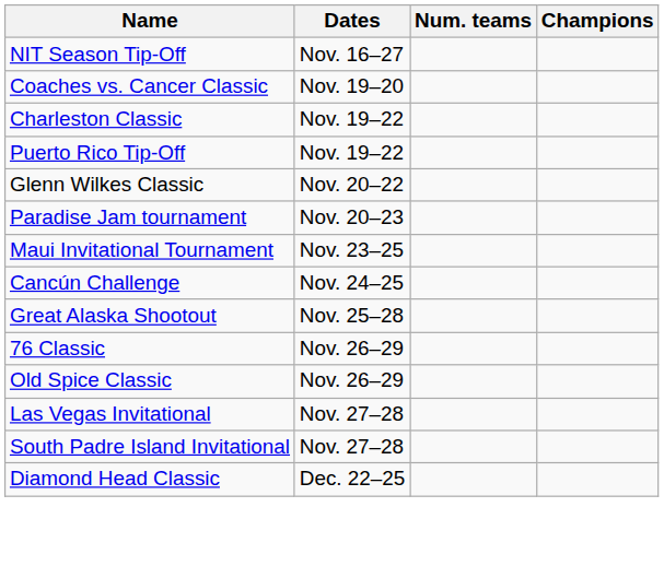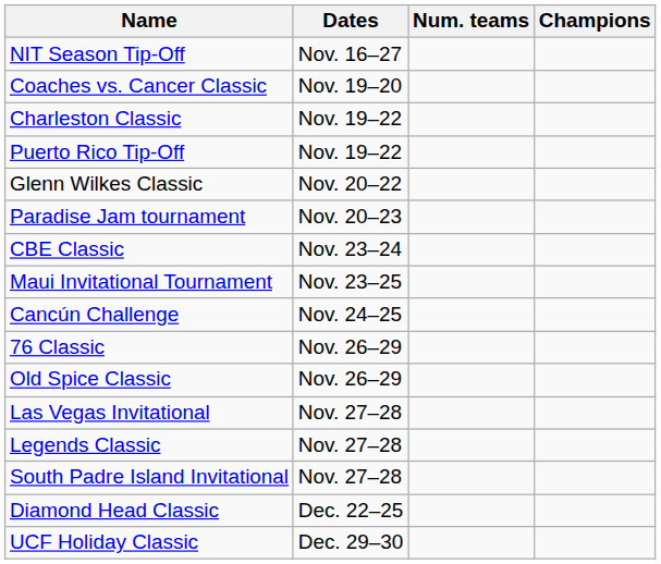+ row: CBE Classic | Nov. 23–24
- row: Great Alaska Shootout | Nov. 25–28
+ row: Legends Classic | Nov. 27–28
+ row: UCF Holiday Classic | Dec. 29–30
